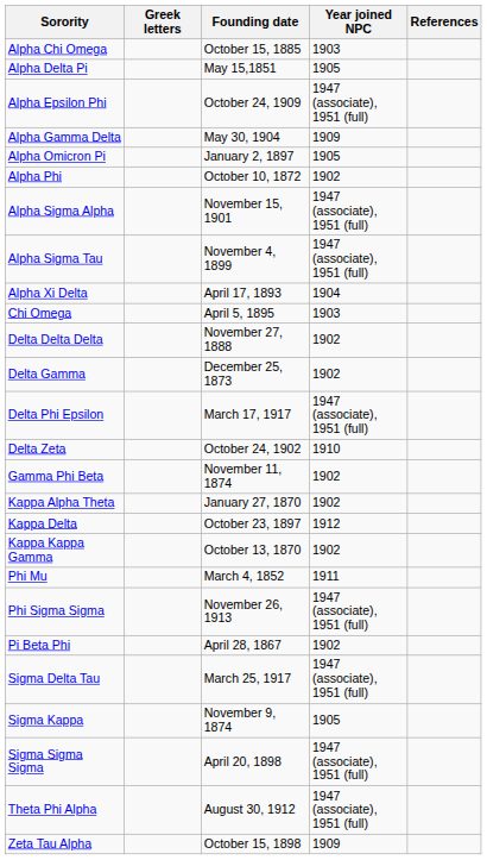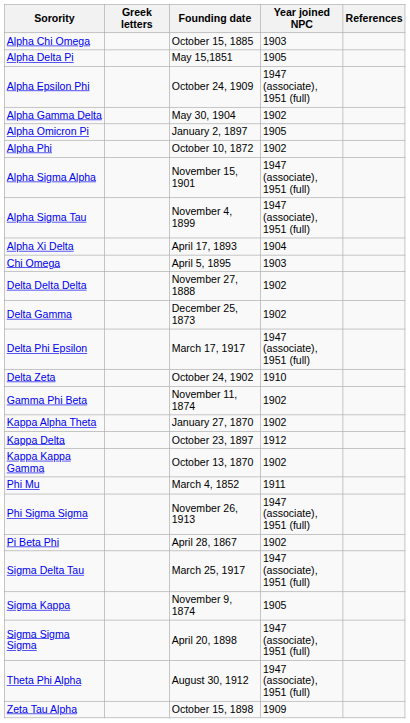Alpha Gamma Delta | Year joined NPC: 1909 -> 1902
